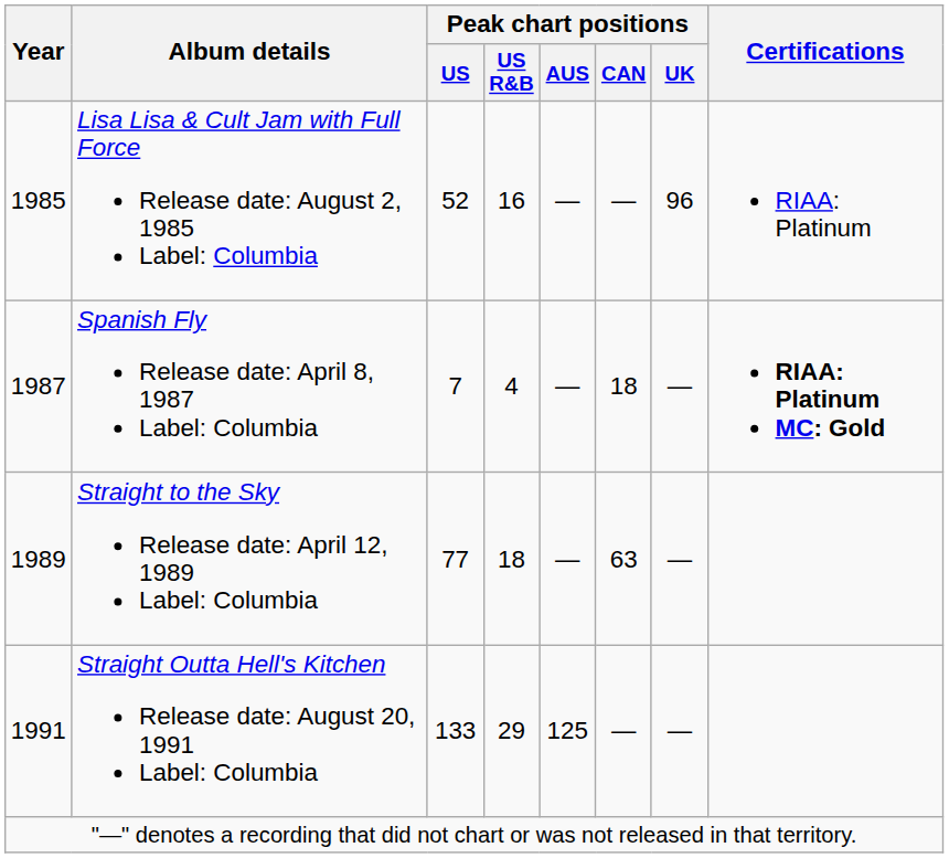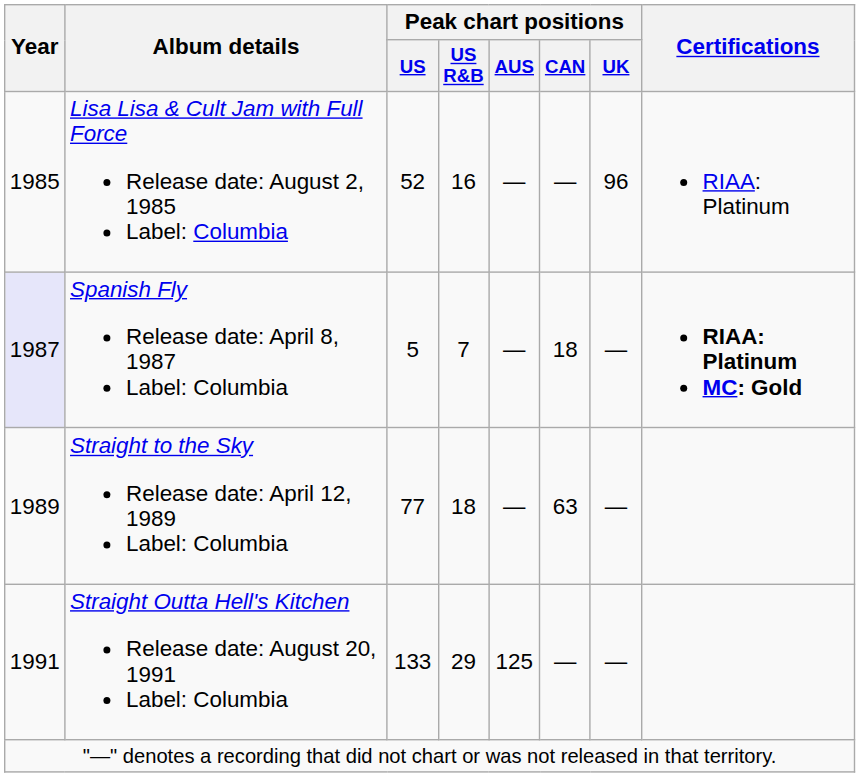Spanish Fly Release date: April 8, 1987 Label: Columbia | Year: no background -> lavender background
Spanish Fly Release date: April 8, 1987 Label: Columbia | Peak chart positions / US: 7 -> 5
Spanish Fly Release date: April 8, 1987 Label: Columbia | Peak chart positions / US R&B: 4 -> 7
